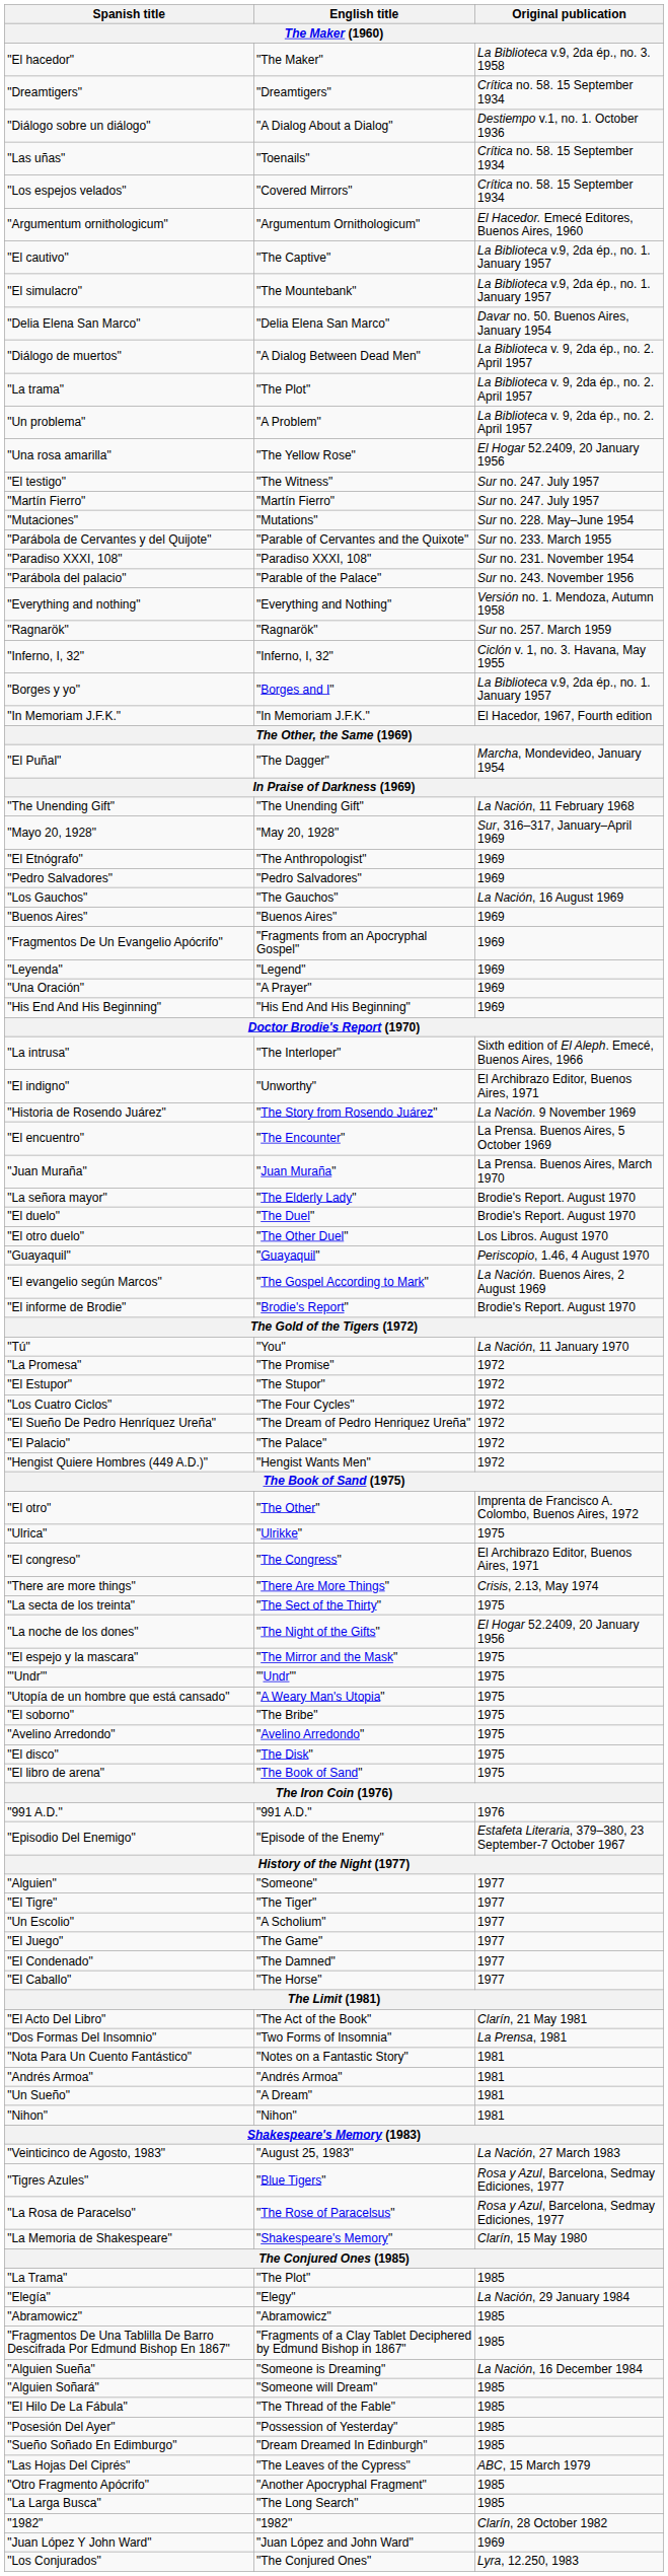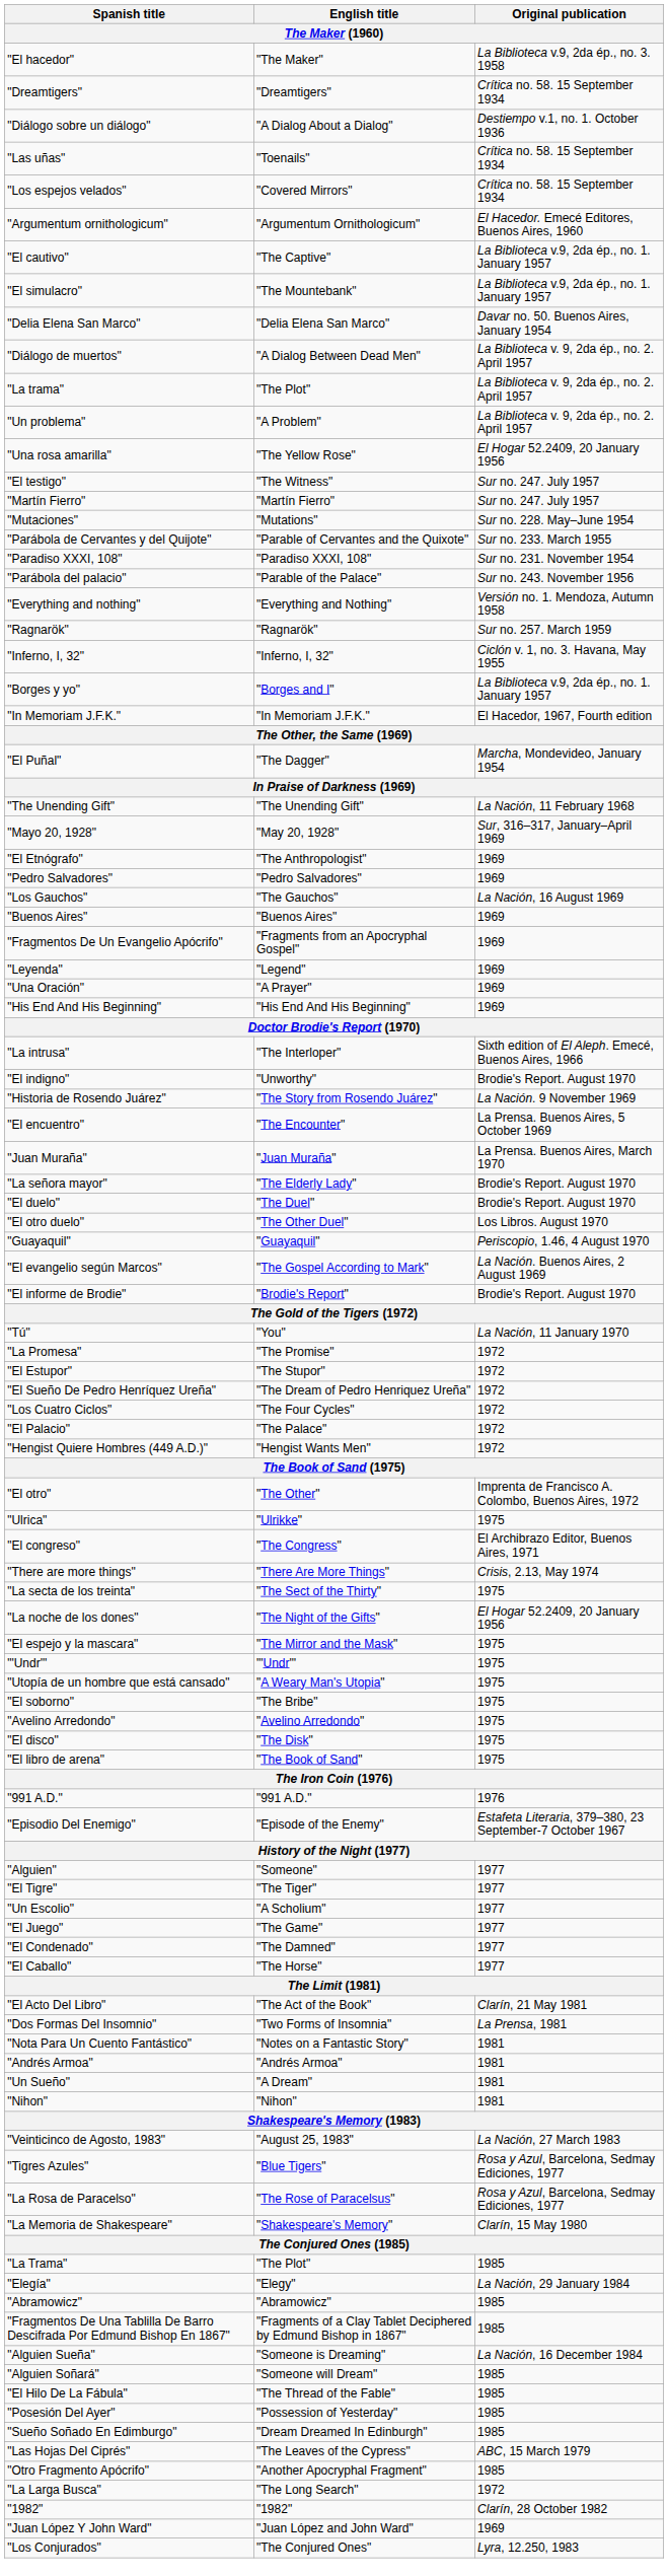"El indigno" | Original publication: El Archibrazo Editor, Buenos Aires, 1971 -> Brodie's Report. August 1970
rows swapped: "Los Cuatro Ciclos" <-> "El Sueño De Pedro Henríquez Ureña"
"La Larga Busca" | Original publication: 1985 -> 1972
